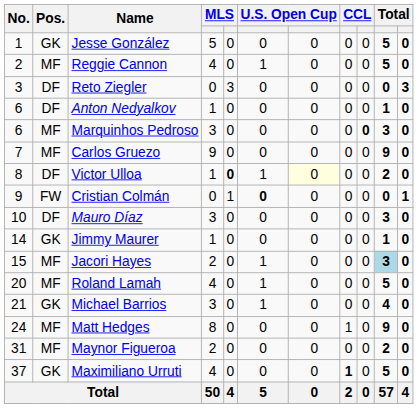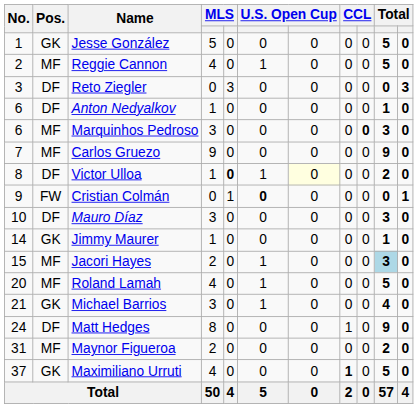Matt Hedges | Pos.: MF -> DF
